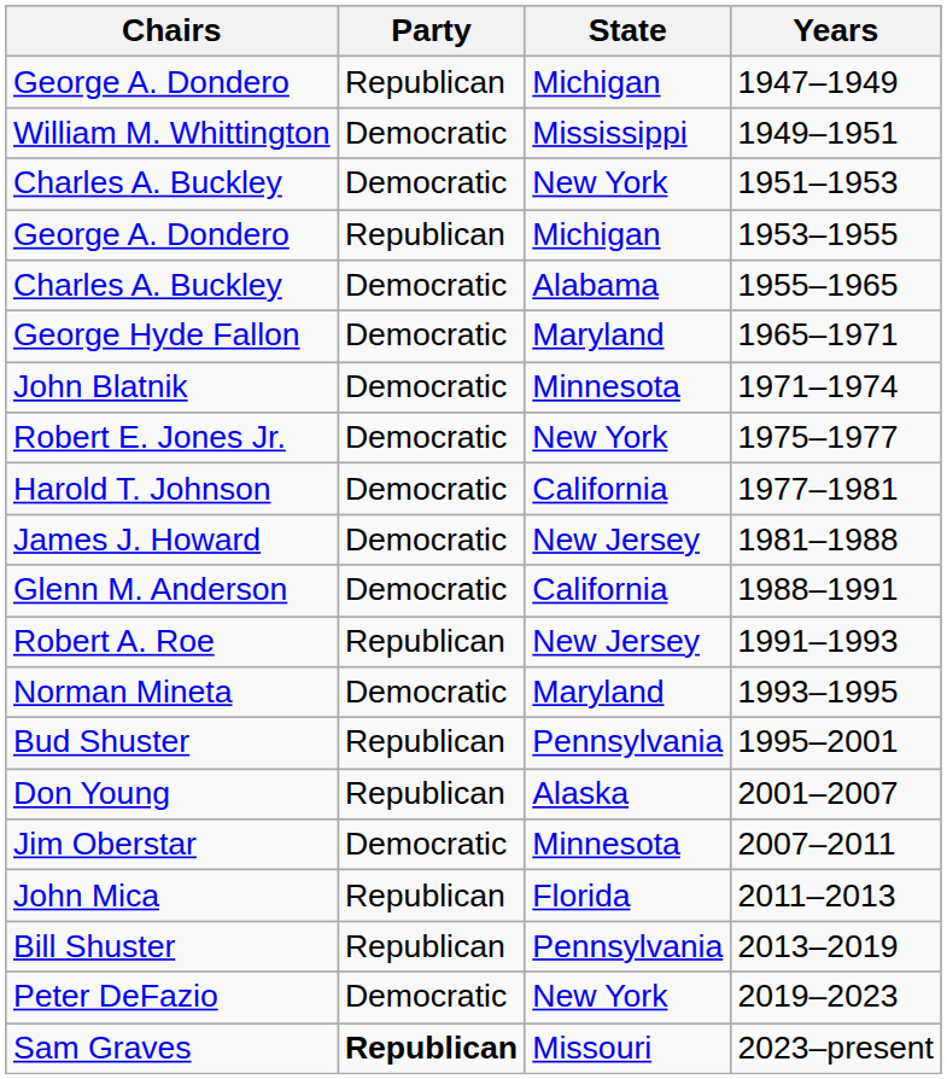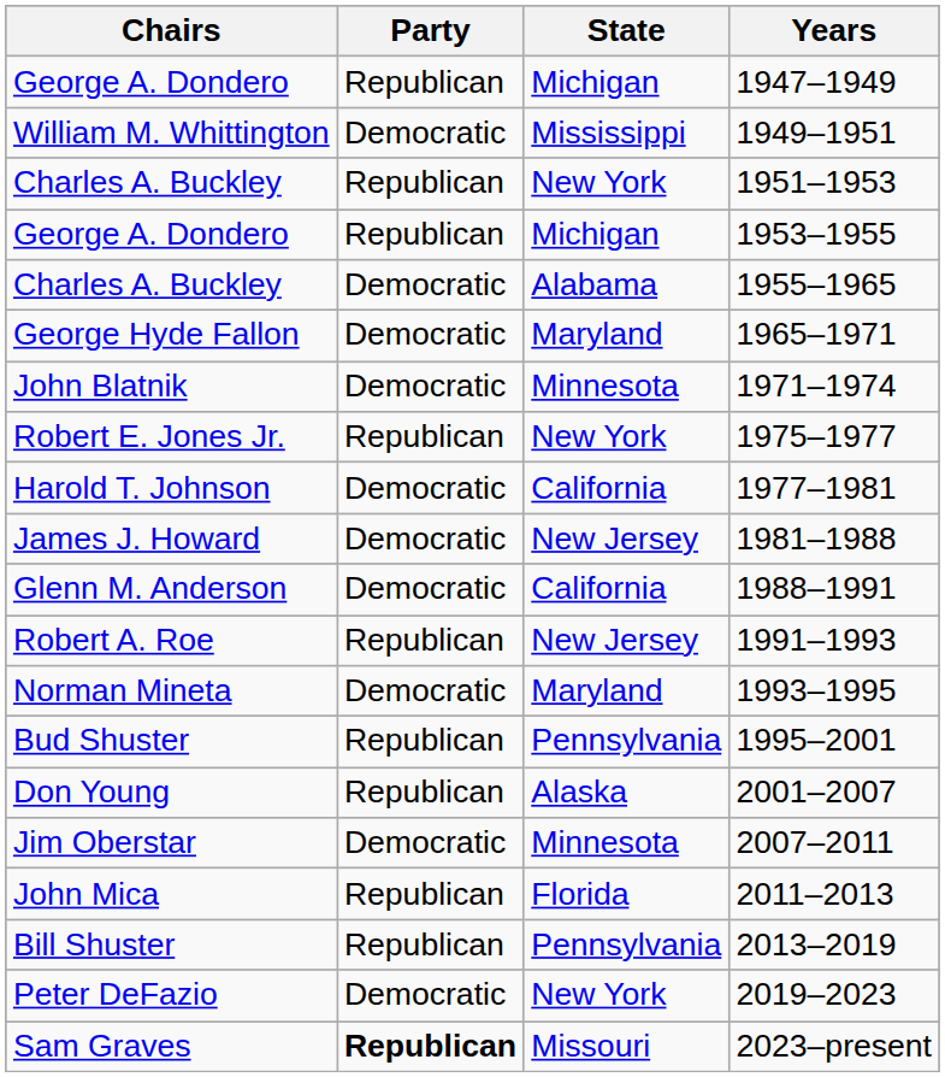Charles A. Buckley / 1951–1953 | Party: Democratic -> Republican
Robert E. Jones Jr. | Party: Democratic -> Republican
